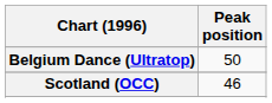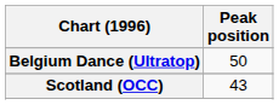Scotland (OCC) | Peak position: 46 -> 43
